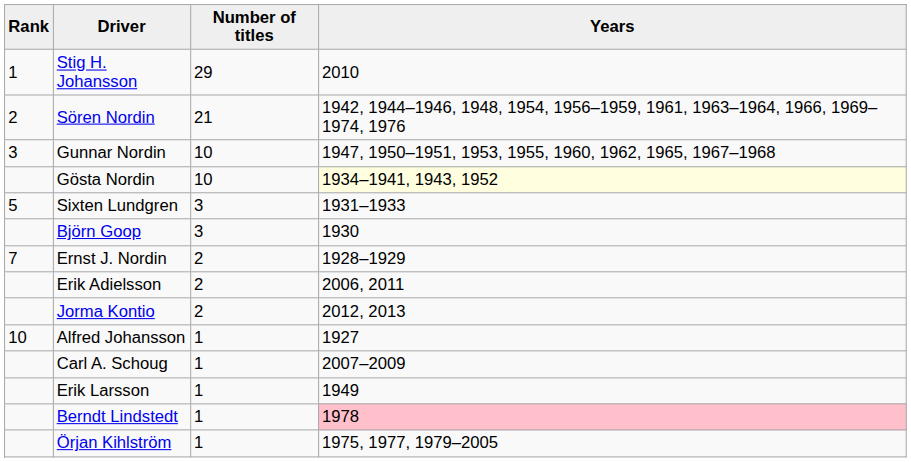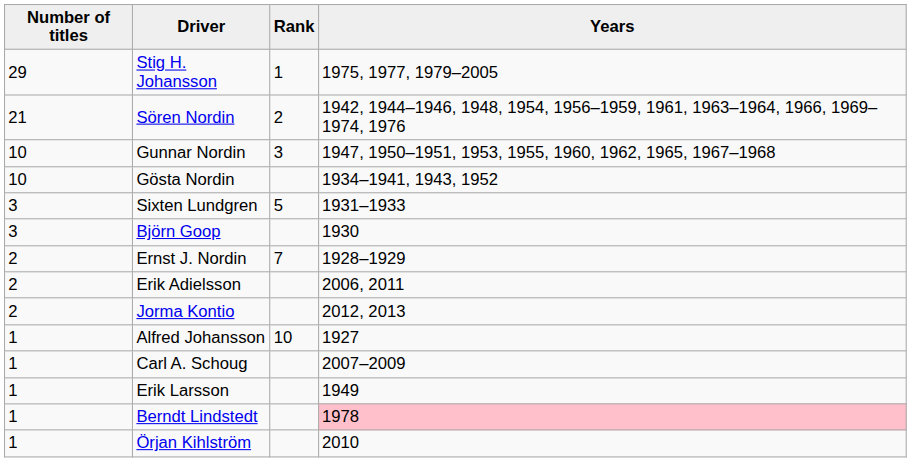columns swapped: Rank <-> Number of titles
Stig H. Johansson | Years: 2010 -> 1975, 1977, 1979–2005
Gösta Nordin | Years: lightyellow background -> no background
Örjan Kihlström | Years: 1975, 1977, 1979–2005 -> 2010
